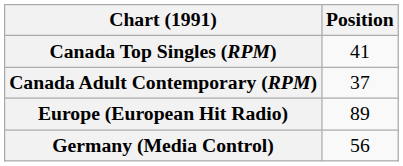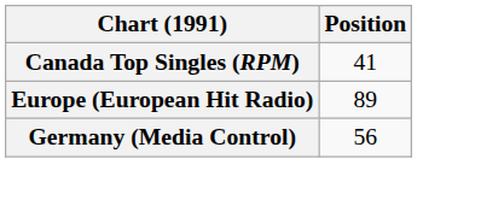- row: Canada Adult Contemporary (RPM) | 37
